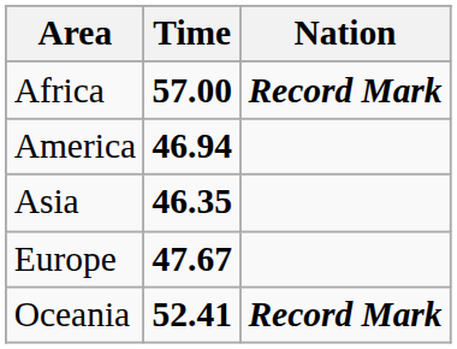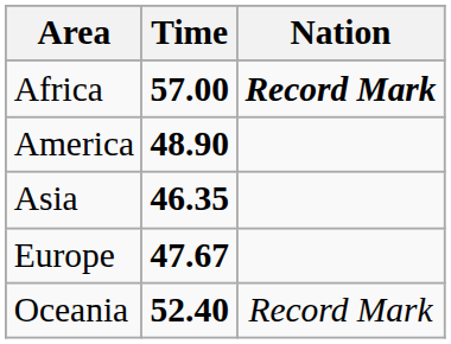America | Time: 46.94 -> 48.90
Oceania | Time: 52.41 -> 52.40
Oceania | Nation: bold -> normal
